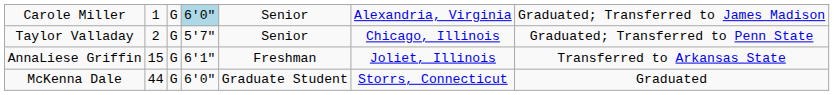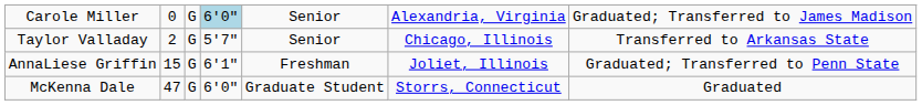Carole Miller | column 2: 1 -> 0
Taylor Valladay | column 7: Graduated; Transferred to Penn State -> Transferred to Arkansas State
AnnaLiese Griffin | column 7: Transferred to Arkansas State -> Graduated; Transferred to Penn State
McKenna Dale | column 2: 44 -> 47
